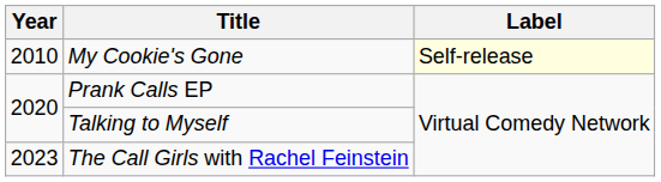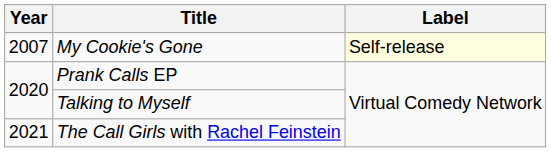My Cookie's Gone | Year: 2010 -> 2007
The Call Girls with Rachel Feinstein | Year: 2023 -> 2021
